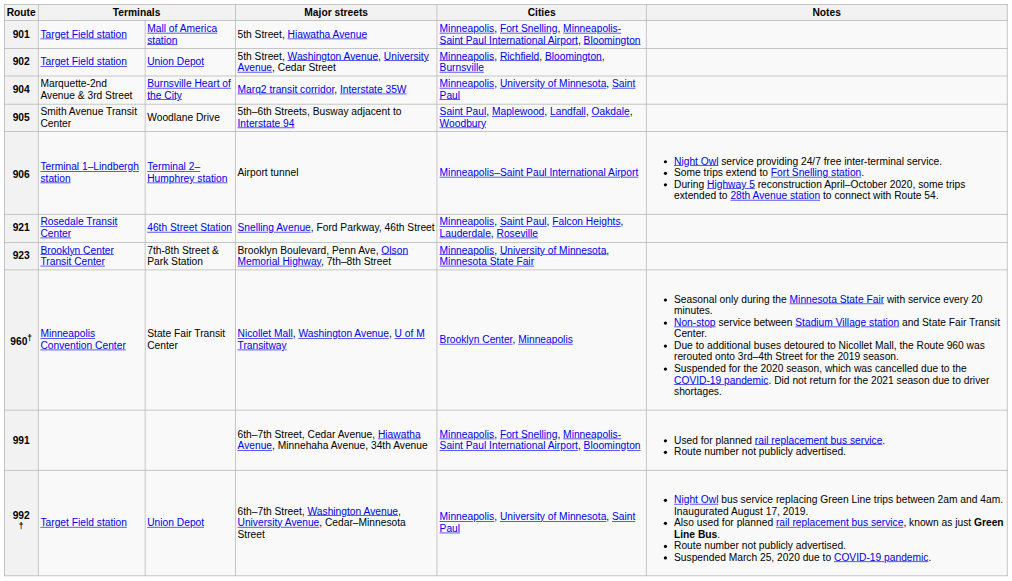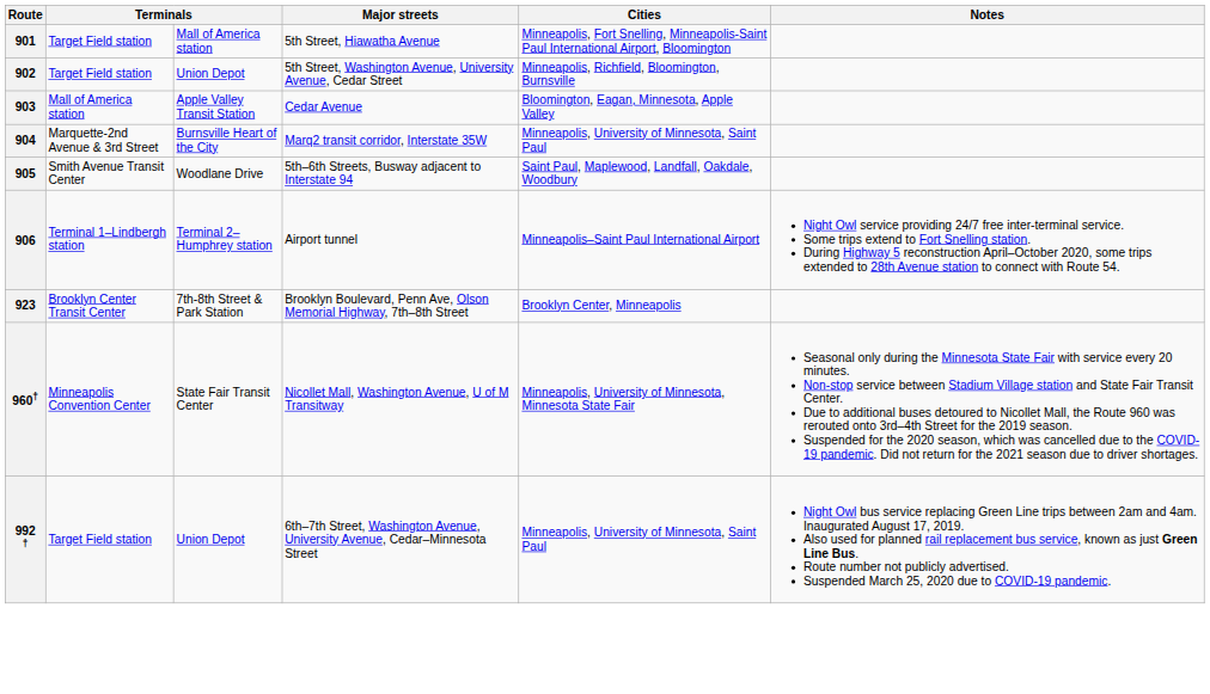+ row: 903 | Mall of America station | Apple Valley Transit Station | Cedar Avenue | Bloomington, Eagan, Minnesota, Apple Valley
- row: 921 | Rosedale Transit Center | 46th Street Station | Snelling Avenue, Ford Parkway, 46th Street | Minneapolis, Saint Paul, Falcon Heights, Lauderdale, Roseville
923 | Cities: Minneapolis, University of Minnesota, Minnesota State Fair -> Brooklyn Center, Minneapolis
960† | Cities: Brooklyn Center, Minneapolis -> Minneapolis, University of Minnesota, Minnesota State Fair
- row: 991 | 6th–7th Street, Cedar Avenue, Hiawatha Avenue, Minnehaha Avenue, 34th Avenue | Minneapolis, Fort Snelling, Minneapolis-Saint Paul International Airport, Bloomington | Used for planned rail replacement bus service. Route number not publicly advertised.
